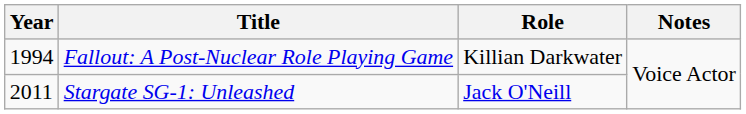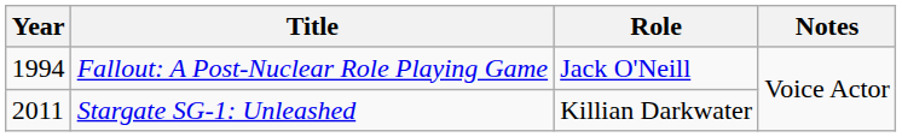Fallout: A Post-Nuclear Role Playing Game | Role: Killian Darkwater -> Jack O'Neill
Stargate SG-1: Unleashed | Role: Jack O'Neill -> Killian Darkwater
